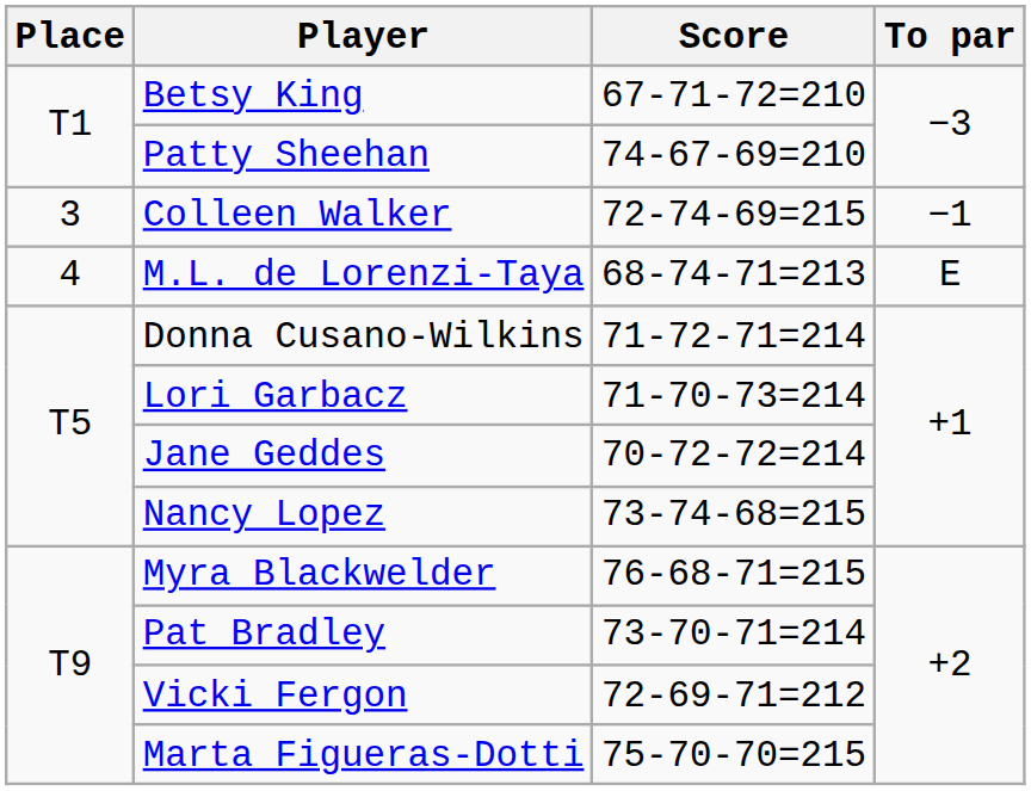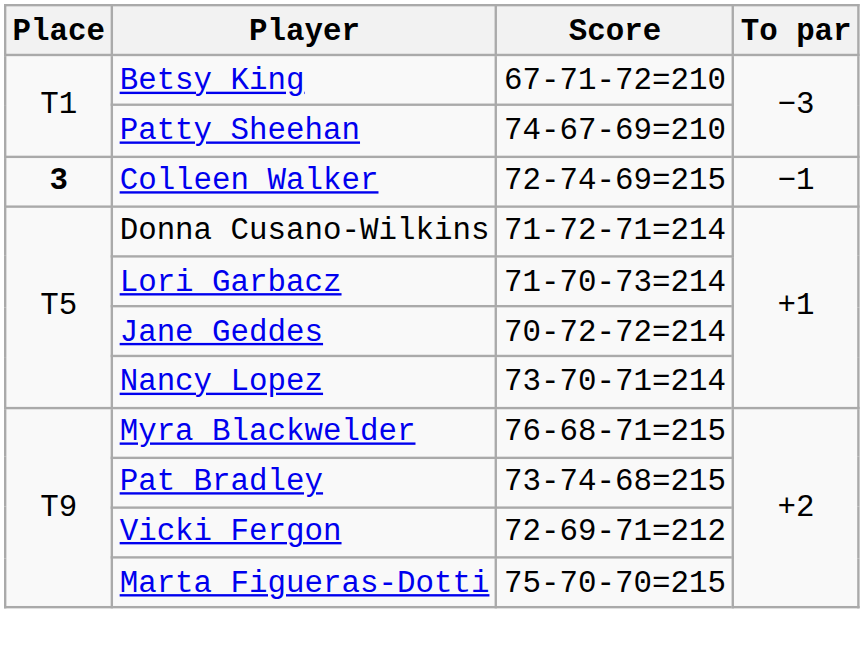Colleen Walker | Place: normal -> bold
- row: 4 | M.L. de Lorenzi-Taya | 68-74-71=213 | E
Nancy Lopez | Score: 73-74-68=215 -> 73-70-71=214
Pat Bradley | Score: 73-70-71=214 -> 73-74-68=215
